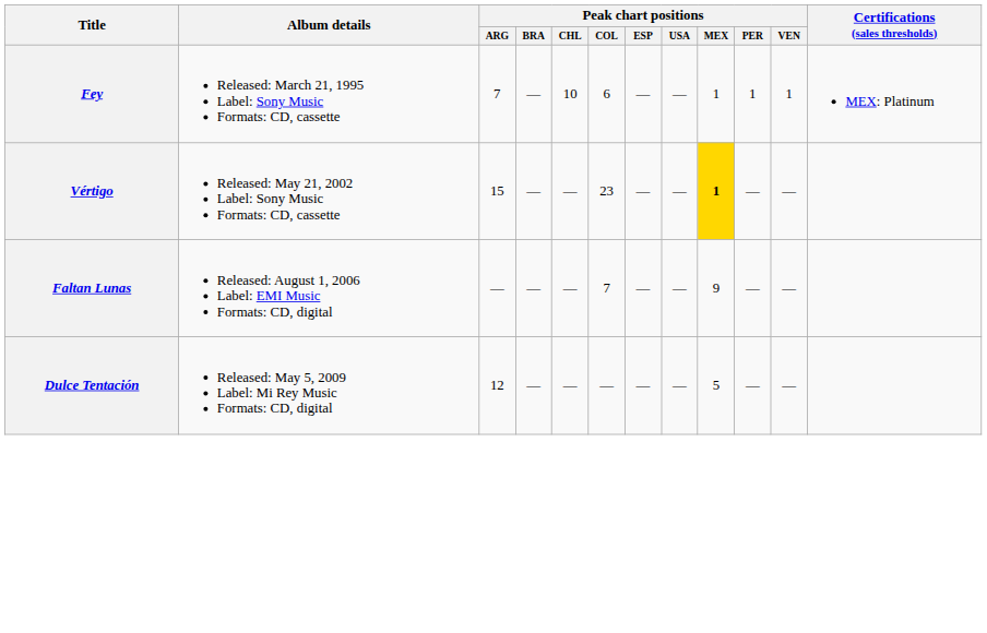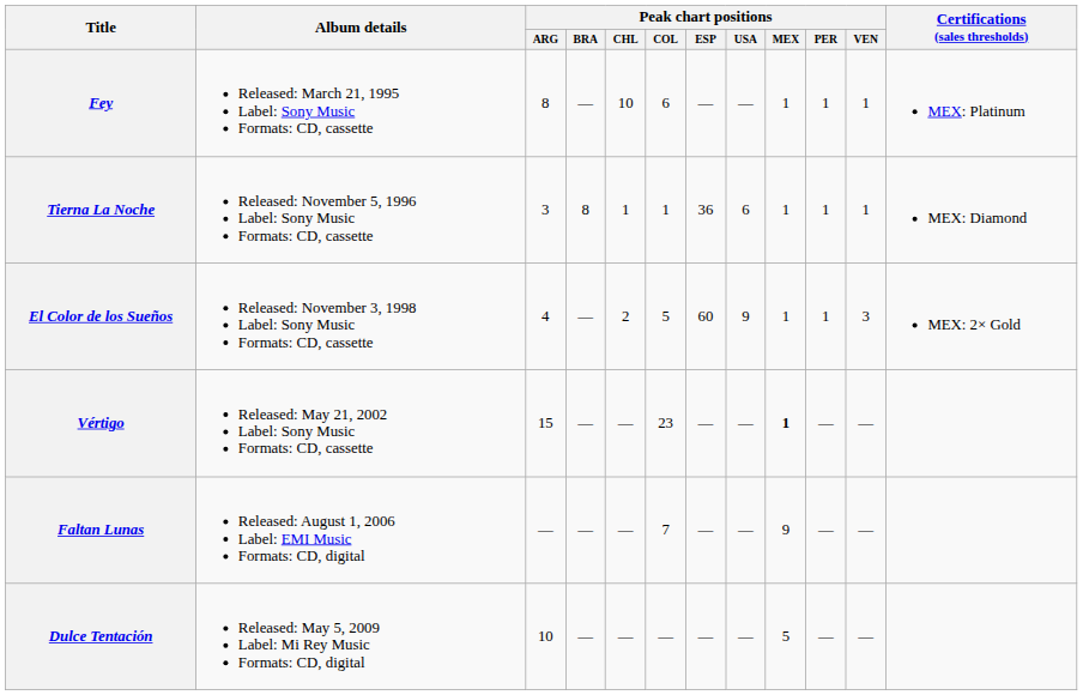Fey | Peak chart positions / ARG: 7 -> 8
+ row: Tierna La Noche | Released: November 5, 1996 Label: Sony Music Formats: CD, cassette | 3 | 8 | 1 | 1 | 36 | 6 | 1 | 1 | 1 | MEX: Diamond
+ row: El Color de los Sueños | Released: November 3, 1998 Label: Sony Music Formats: CD, cassette | 4 | — | 2 | 5 | 60 | 9 | 1 | 1 | 3 | MEX: 2× Gold
Vértigo | Peak chart positions / MEX: gold background -> no background
Dulce Tentación | Peak chart positions / ARG: 12 -> 10
